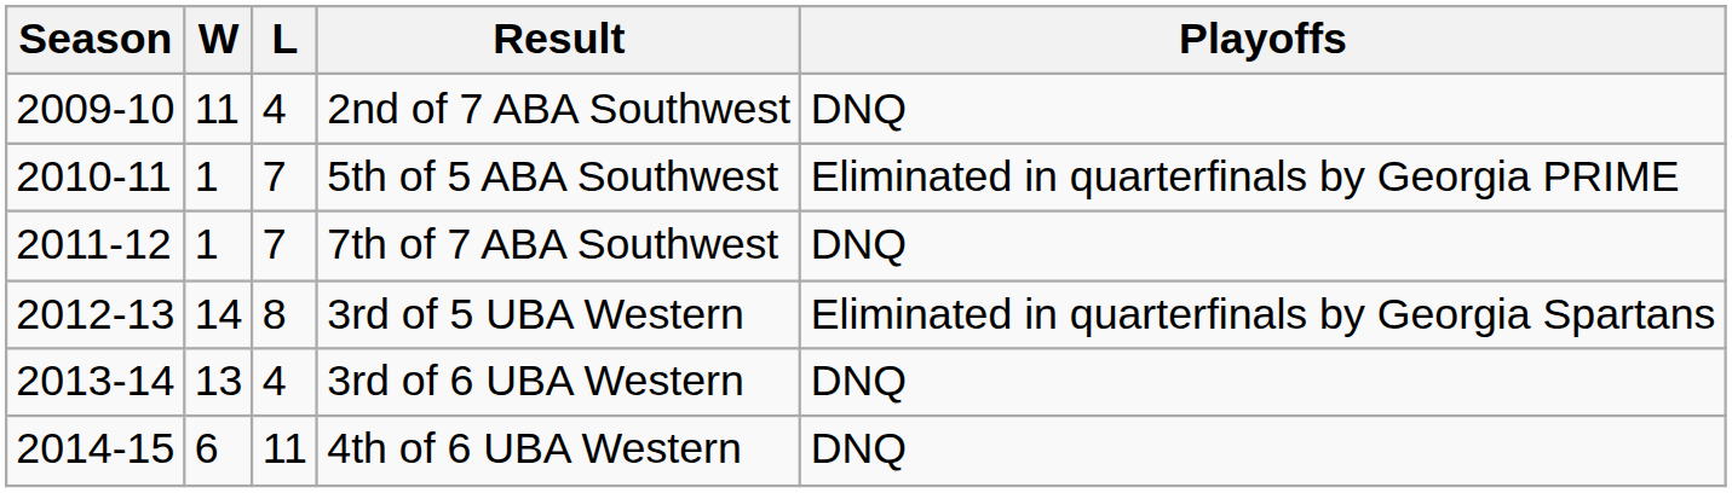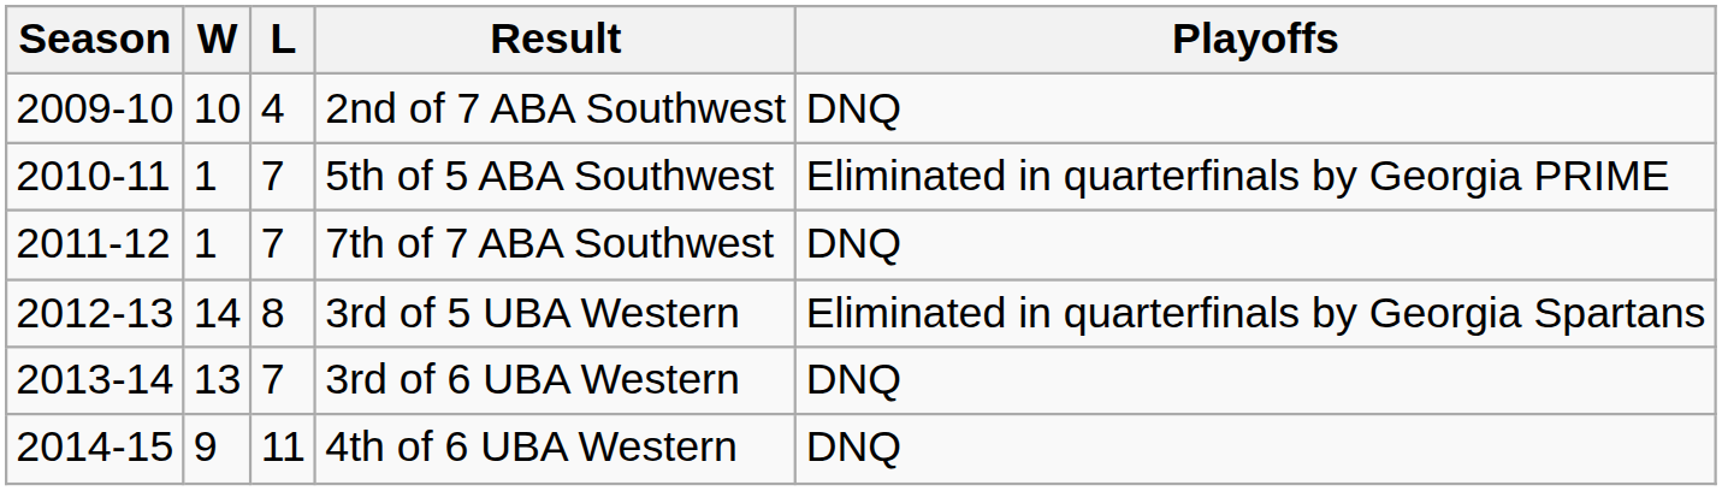2nd of 7 ABA Southwest | W: 11 -> 10
3rd of 6 UBA Western | L: 4 -> 7
4th of 6 UBA Western | W: 6 -> 9
